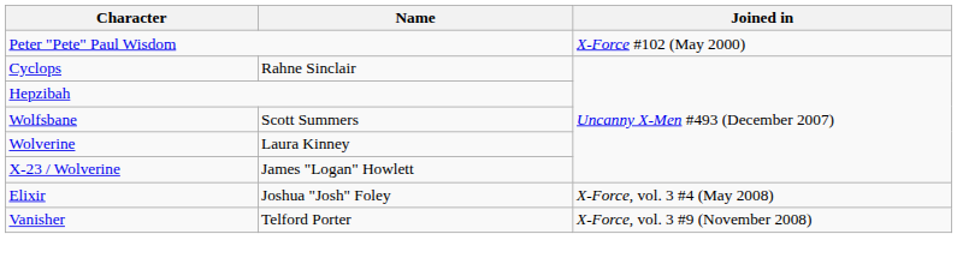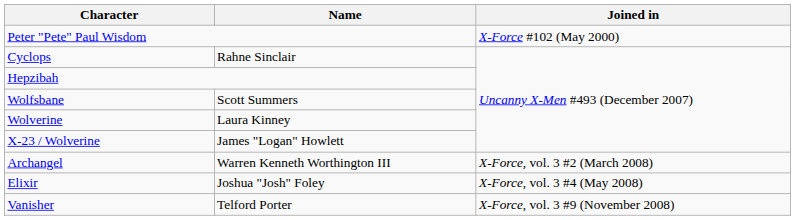+ row: Archangel | Warren Kenneth Worthington III | X-Force, vol. 3 #2 (March 2008)
